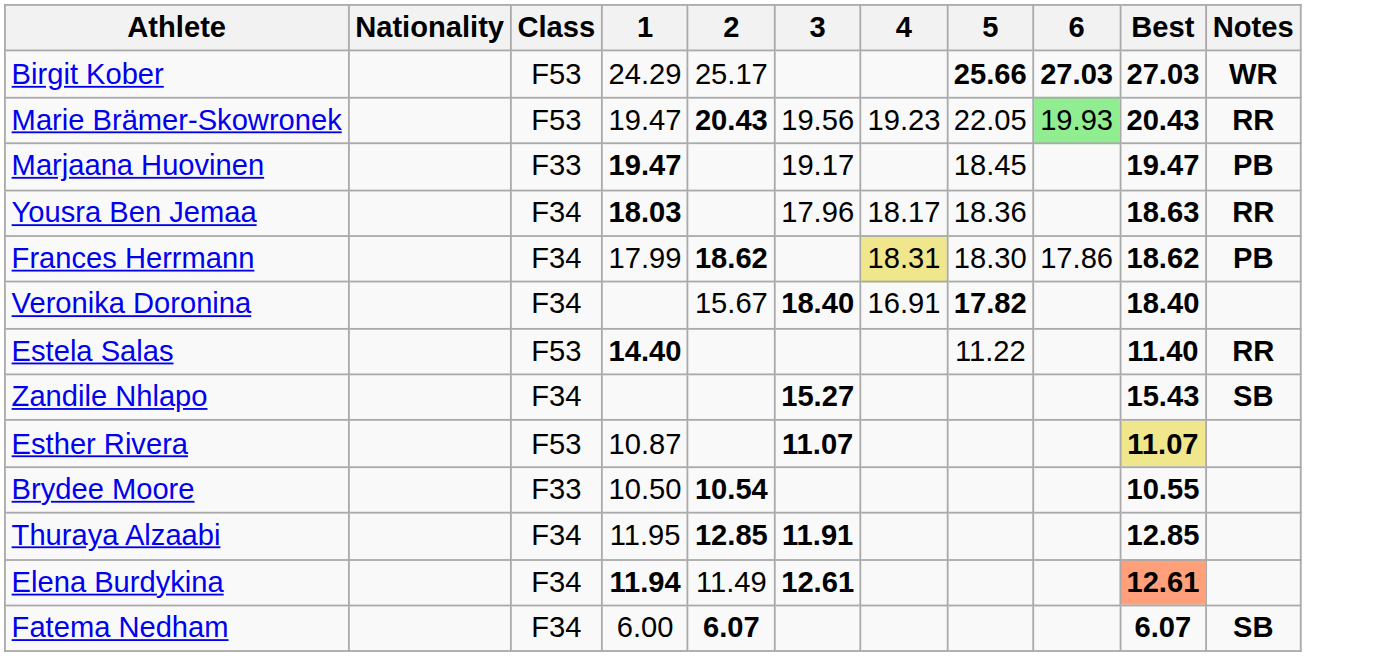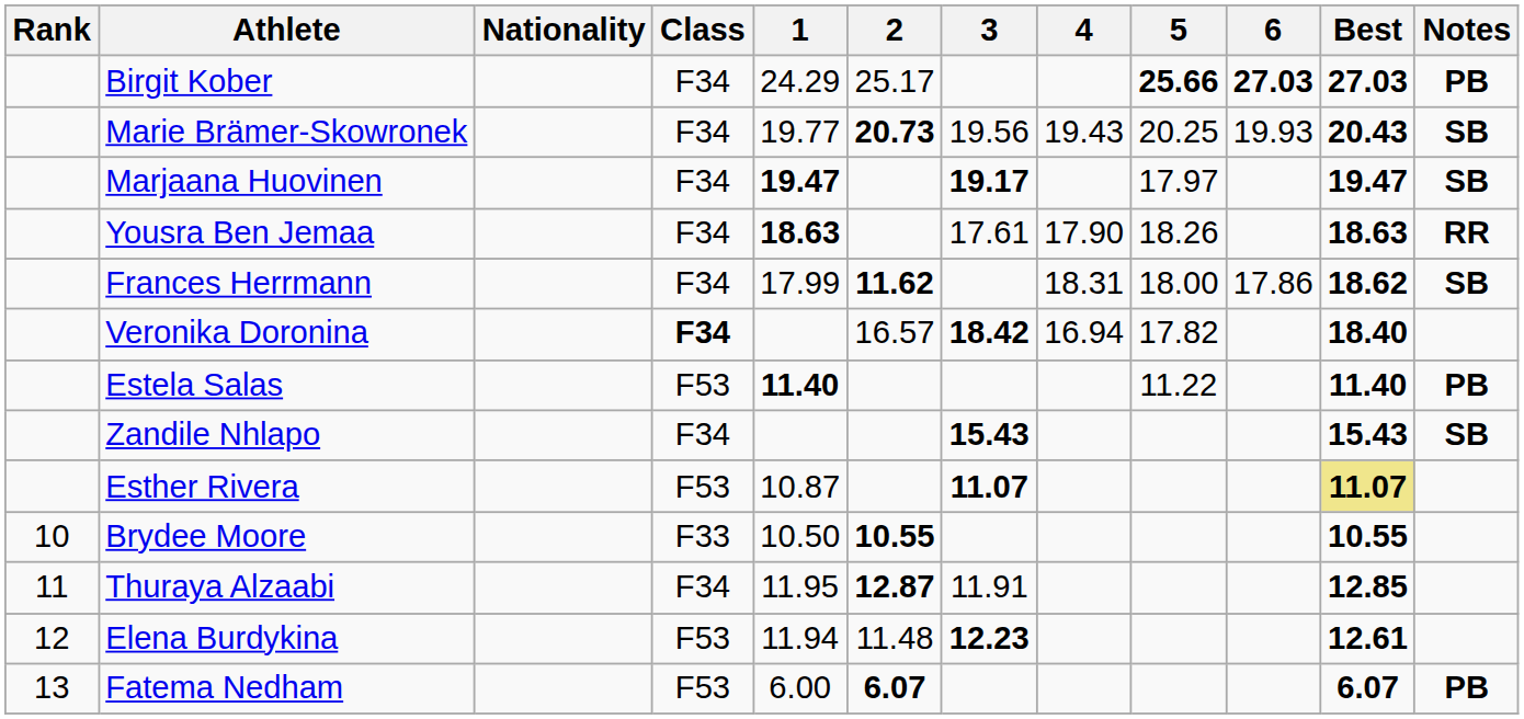+ column: Rank | 10 | 11 | 12 | 13
Birgit Kober | Class: F53 -> F34
Birgit Kober | Notes: WR -> PB
Marie Brämer-Skowronek | Class: F53 -> F34
Marie Brämer-Skowronek | 1: 19.47 -> 19.77
Marie Brämer-Skowronek | 2: 20.43 -> 20.73
Marie Brämer-Skowronek | 4: 19.23 -> 19.43
Marie Brämer-Skowronek | 5: 22.05 -> 20.25
Marie Brämer-Skowronek | 6: lightgreen background -> no background
Marie Brämer-Skowronek | Notes: RR -> SB
Marjaana Huovinen | Class: F33 -> F34
Marjaana Huovinen | 3: normal -> bold
Marjaana Huovinen | 5: 18.45 -> 17.97
Marjaana Huovinen | Notes: PB -> SB
Yousra Ben Jemaa | 1: 18.03 -> 18.63
Yousra Ben Jemaa | 3: 17.96 -> 17.61
Yousra Ben Jemaa | 4: 18.17 -> 17.90
Yousra Ben Jemaa | 5: 18.36 -> 18.26
Frances Herrmann | 2: 18.62 -> 11.62
Frances Herrmann | 4: khaki background -> no background
Frances Herrmann | 5: 18.30 -> 18.00
Frances Herrmann | Notes: PB -> SB
Veronika Doronina | Class: normal -> bold
Veronika Doronina | 2: 15.67 -> 16.57
Veronika Doronina | 3: 18.40 -> 18.42
Veronika Doronina | 4: 16.91 -> 16.94
Veronika Doronina | 5: bold -> normal
Estela Salas | 1: 14.40 -> 11.40
Estela Salas | Notes: RR -> PB
Zandile Nhlapo | 3: 15.27 -> 15.43
Brydee Moore | 2: 10.54 -> 10.55
Thuraya Alzaabi | 2: 12.85 -> 12.87
Thuraya Alzaabi | 3: bold -> normal
Elena Burdykina | Class: F34 -> F53
Elena Burdykina | 1: bold -> normal
Elena Burdykina | 2: 11.49 -> 11.48
Elena Burdykina | 3: 12.61 -> 12.23
Elena Burdykina | Best: lightsalmon background -> no background
Fatema Nedham | Class: F34 -> F53
Fatema Nedham | Notes: SB -> PB
